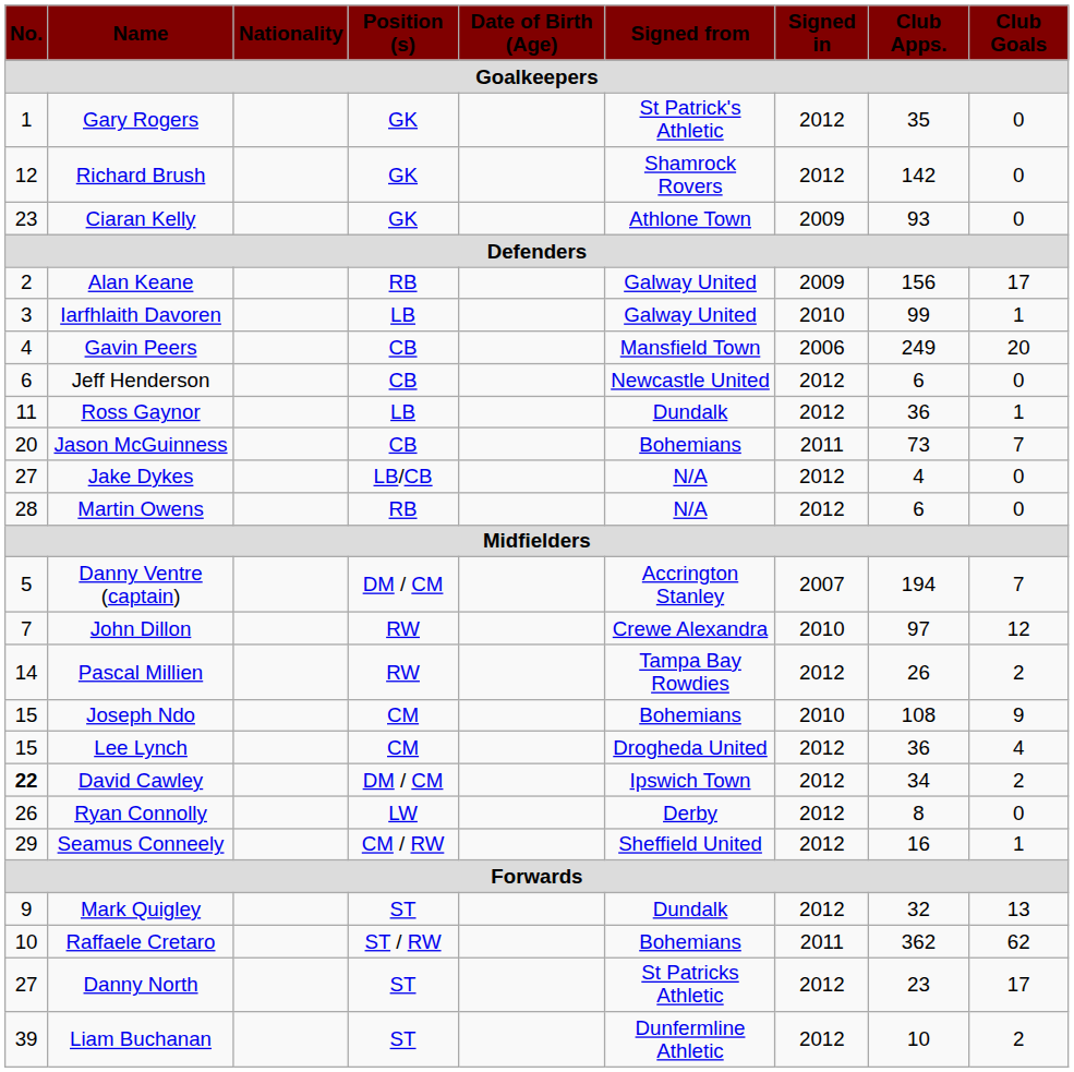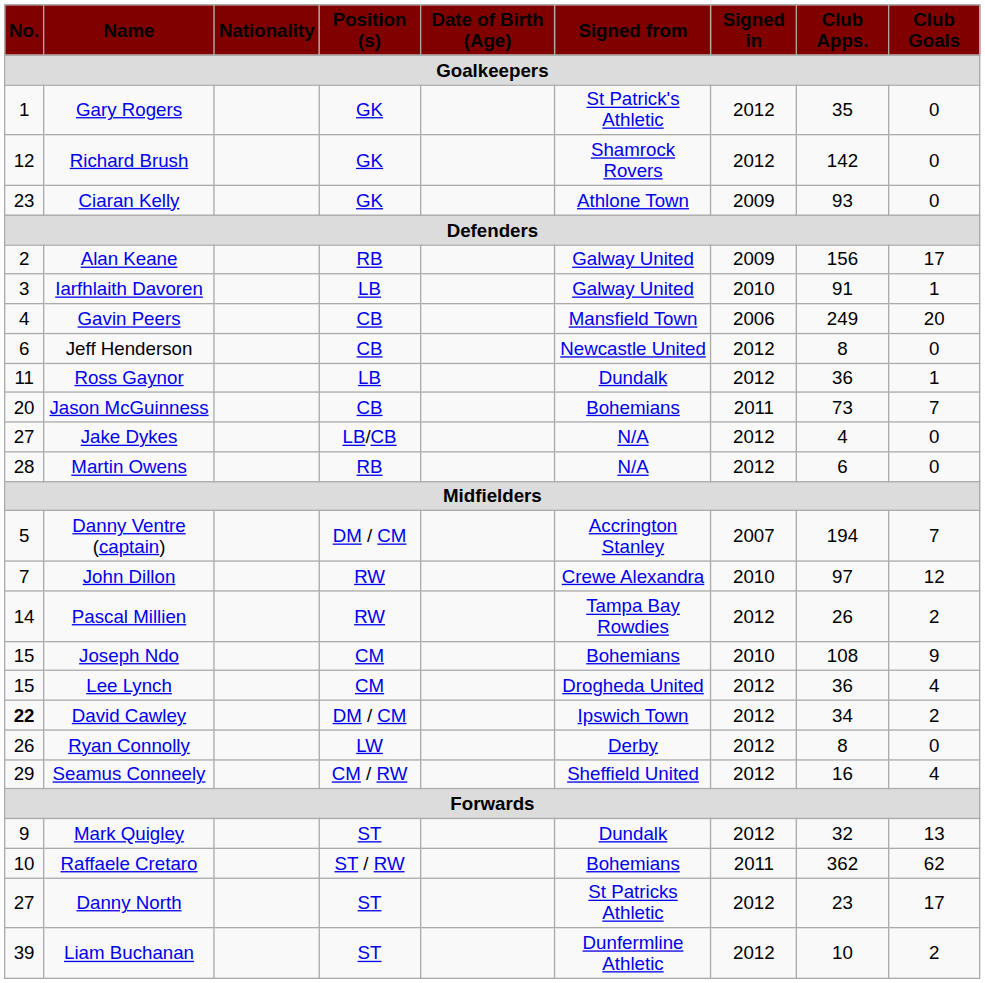Iarfhlaith Davoren | Club Apps.: 99 -> 91
Jeff Henderson | Club Apps.: 6 -> 8
Seamus Conneely | Club Goals: 1 -> 4
